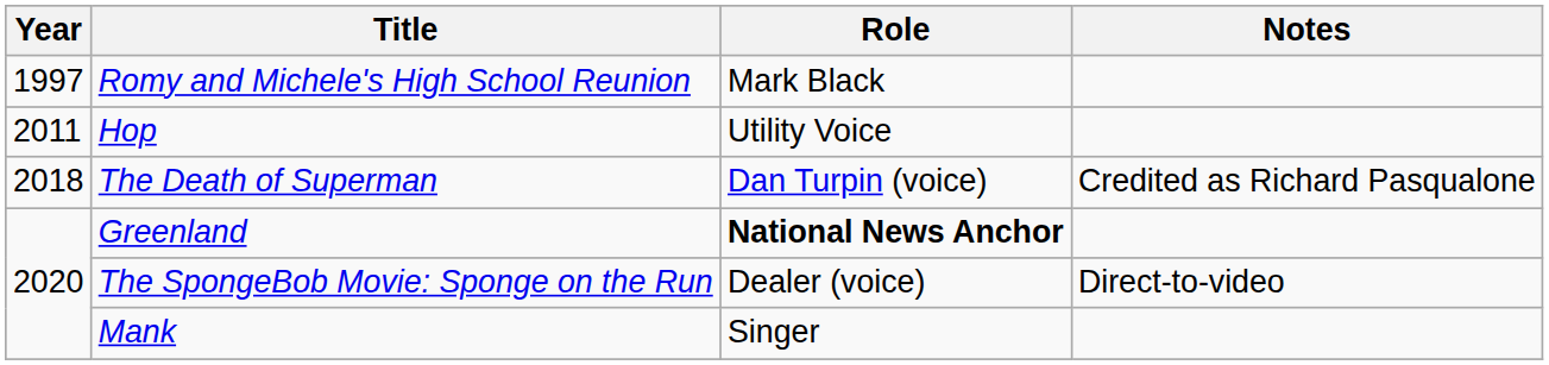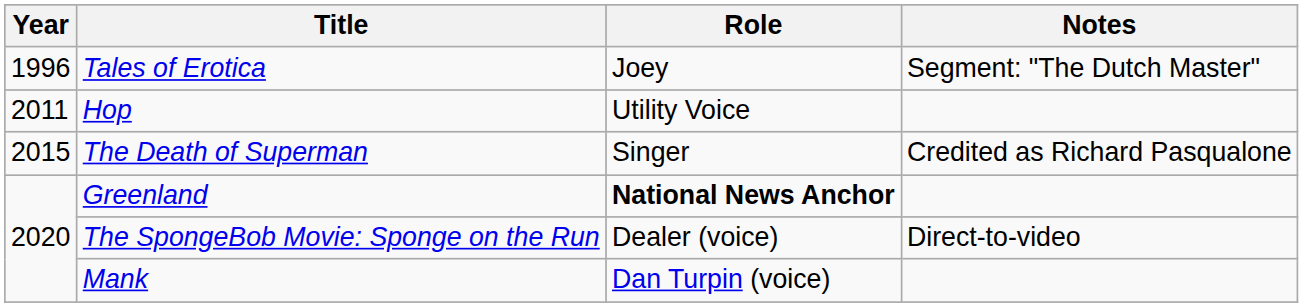+ row: 1996 | Tales of Erotica | Joey | Segment: "The Dutch Master"
- row: 1997 | Romy and Michele's High School Reunion | Mark Black
The Death of Superman | Year: 2018 -> 2015
The Death of Superman | Role: Dan Turpin (voice) -> Singer
Mank | Role: Singer -> Dan Turpin (voice)
